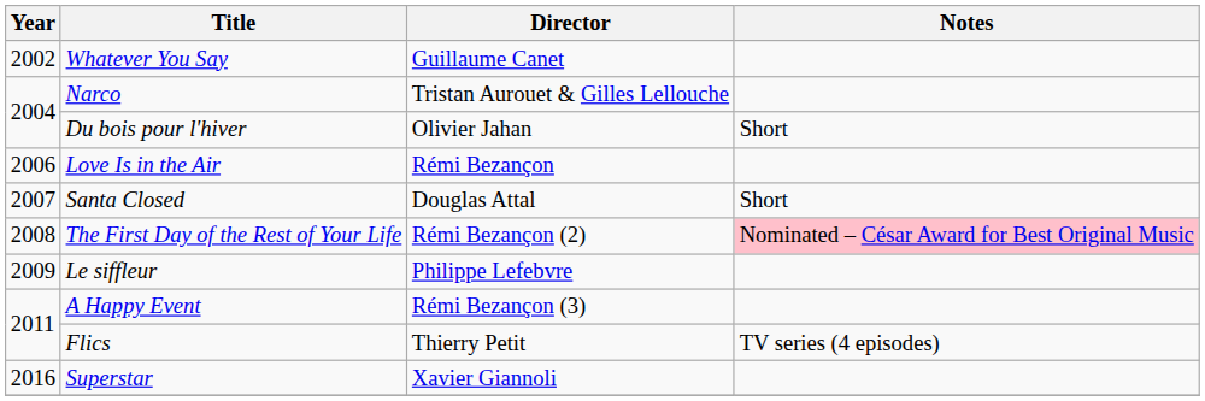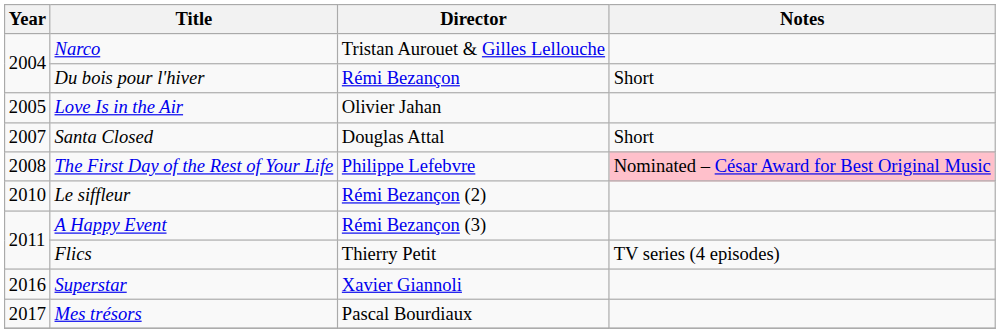- row: 2002 | Whatever You Say | Guillaume Canet
Du bois pour l'hiver | Director: Olivier Jahan -> Rémi Bezançon
Love Is in the Air | Year: 2006 -> 2005
Love Is in the Air | Director: Rémi Bezançon -> Olivier Jahan
The First Day of the Rest of Your Life | Director: Rémi Bezançon (2) -> Philippe Lefebvre
Le siffleur | Year: 2009 -> 2010
Le siffleur | Director: Philippe Lefebvre -> Rémi Bezançon (2)
+ row: 2017 | Mes trésors | Pascal Bourdiaux
